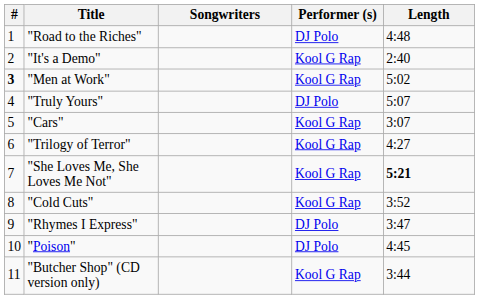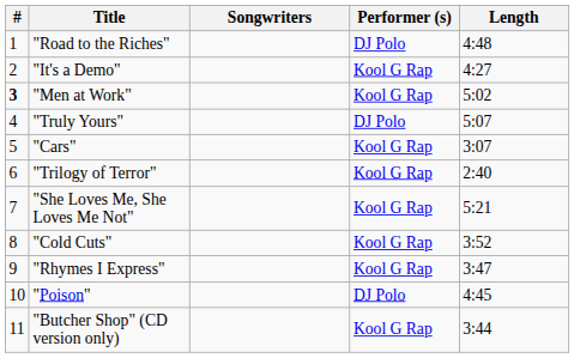"It's a Demo" | Length: 2:40 -> 4:27
"Trilogy of Terror" | Length: 4:27 -> 2:40
"She Loves Me, She Loves Me Not" | Length: bold -> normal
"Rhymes I Express" | Performer (s): DJ Polo -> Kool G Rap
